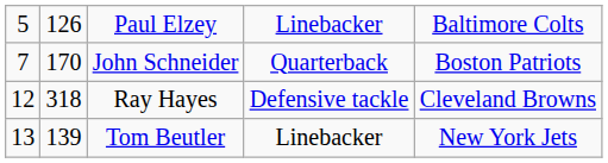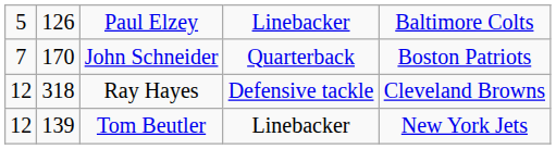Tom Beutler | column 1: 13 -> 12
